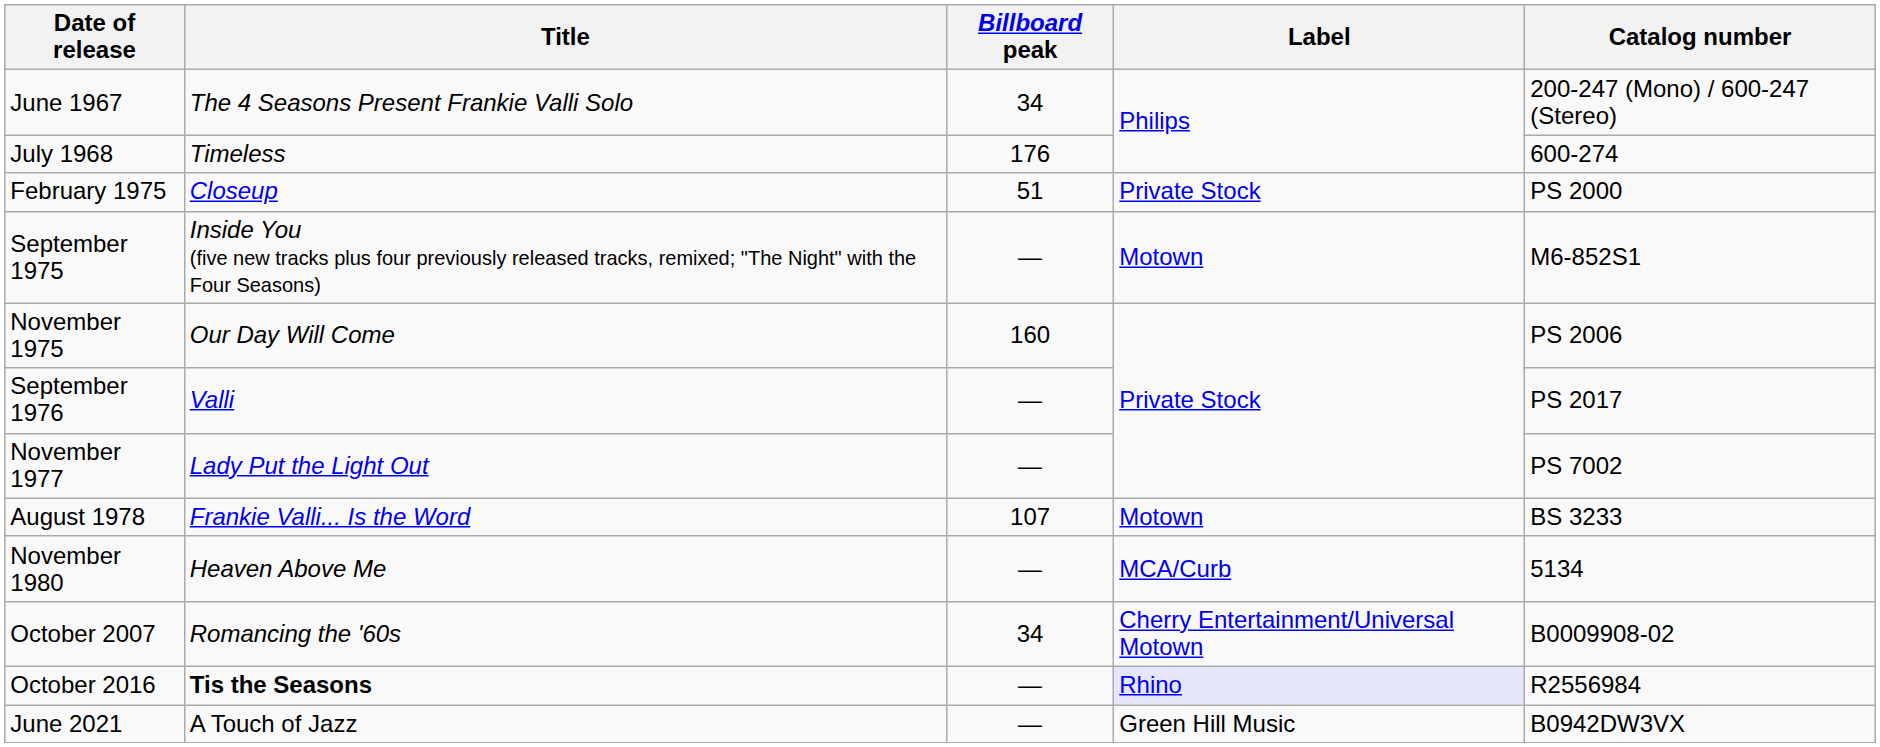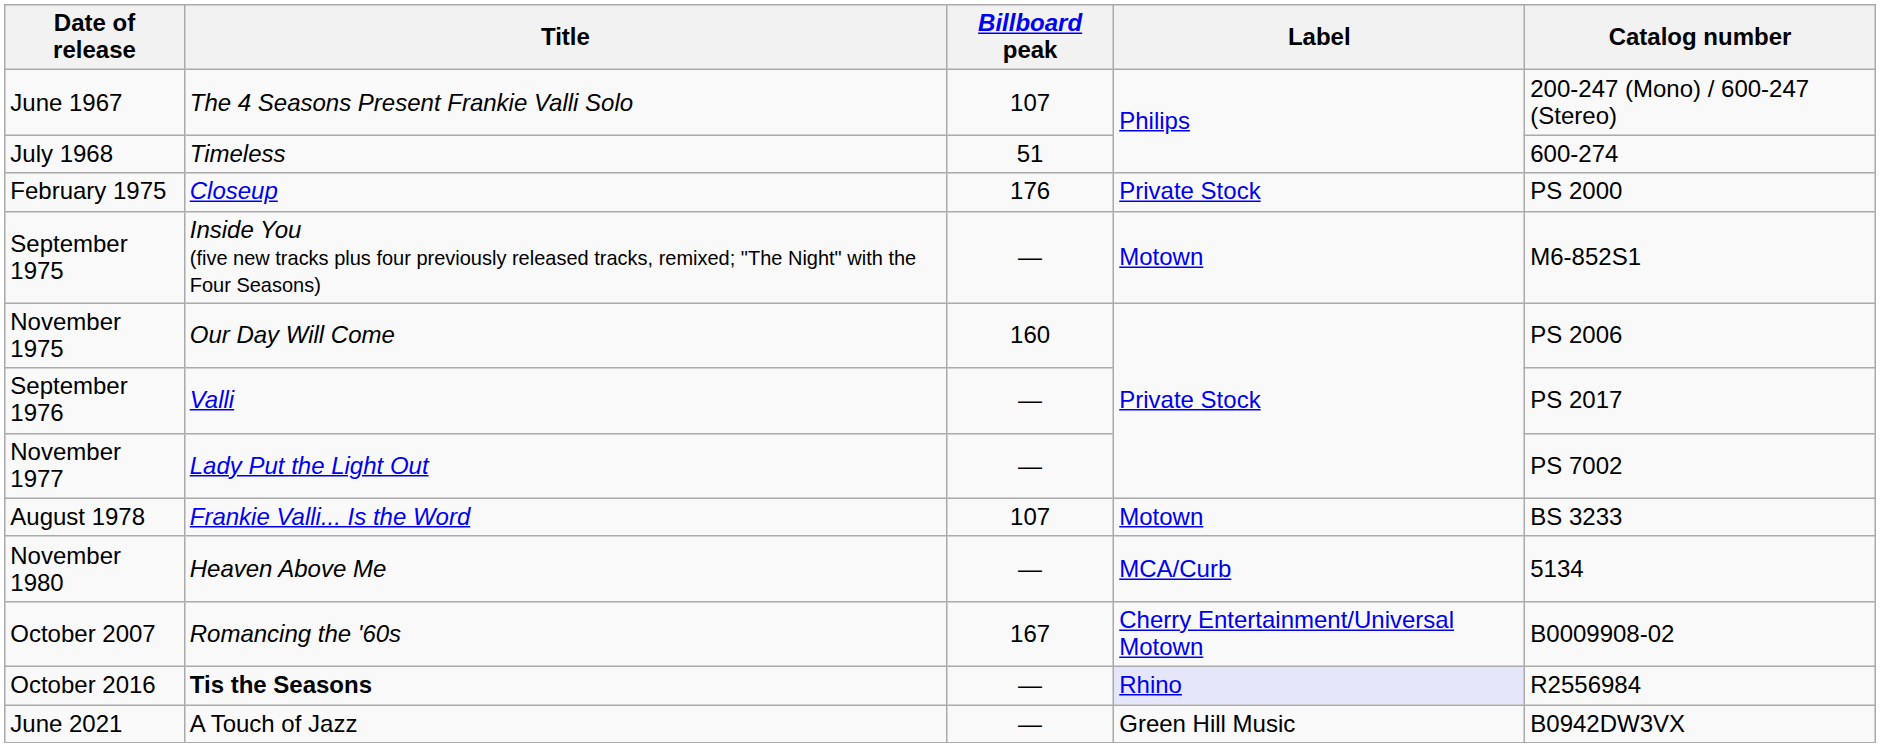June 1967 | Billboard peak: 34 -> 107
July 1968 | Billboard peak: 176 -> 51
February 1975 | Billboard peak: 51 -> 176
October 2007 | Billboard peak: 34 -> 167
